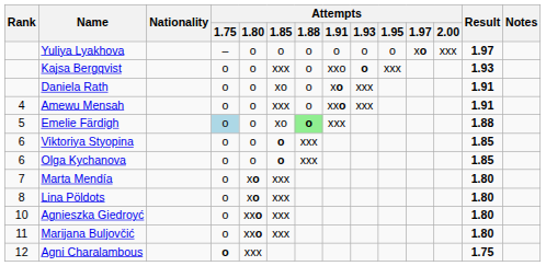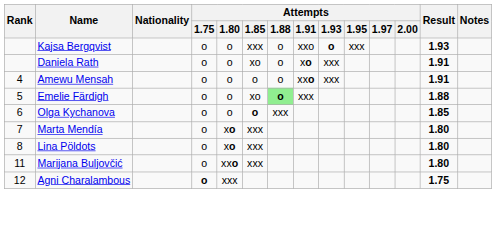- row: Yuliya Lyakhova | – | o | o | o | o | o | o | xo | xxx | 1.97
Amewu Mensah | Attempts / 1.85: xxx -> o
Emelie Färdigh | Attempts / 1.75: lightblue background -> no background
- row: 6 | Viktoriya Styopina | o | o | o | xxx | 1.85
- row: 10 | Agnieszka Giedroyć | o | xxo | xxx | 1.80
